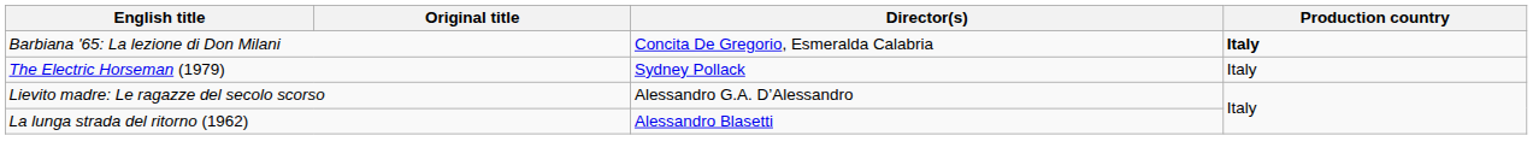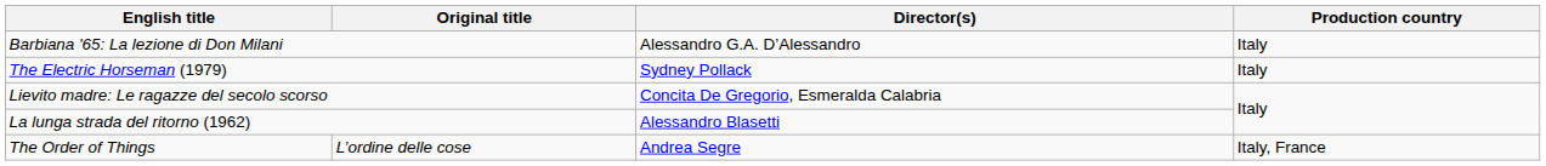Barbiana '65: La lezione di Don Milani | Director(s): Concita De Gregorio, Esmeralda Calabria -> Alessandro G.A. D’Alessandro
Barbiana '65: La lezione di Don Milani | Production country: bold -> normal
Lievito madre: Le ragazze del secolo scorso | Director(s): Alessandro G.A. D’Alessandro -> Concita De Gregorio, Esmeralda Calabria
+ row: The Order of Things | L’ordine delle cose | Andrea Segre | Italy, France
